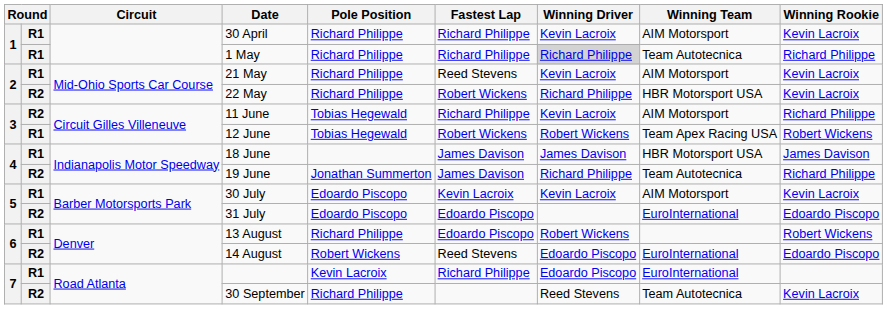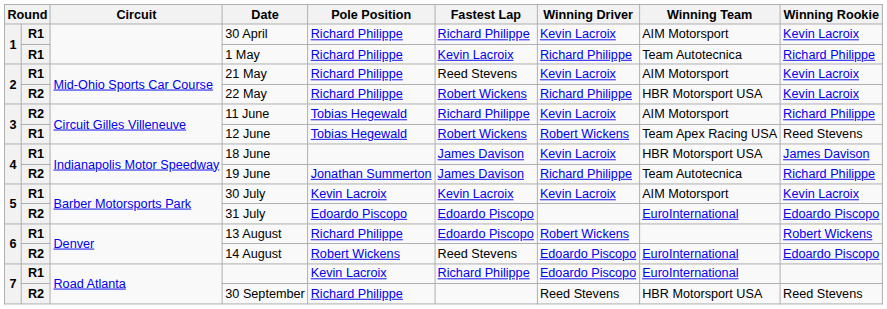1 May | Fastest Lap: Richard Philippe -> Kevin Lacroix
1 May | Winning Driver: lightgrey background -> no background
12 June | Winning Rookie: Robert Wickens -> Reed Stevens
18 June | Winning Driver: James Davison -> Kevin Lacroix
30 July | Pole Position: Edoardo Piscopo -> Kevin Lacroix
30 September | Winning Team: Team Autotecnica -> HBR Motorsport USA
30 September | Winning Rookie: Kevin Lacroix -> Reed Stevens
